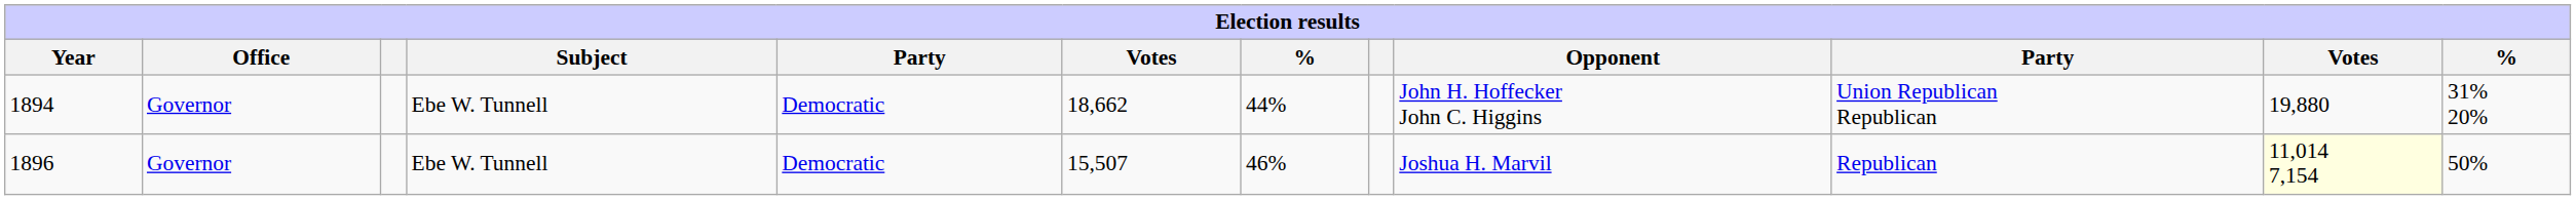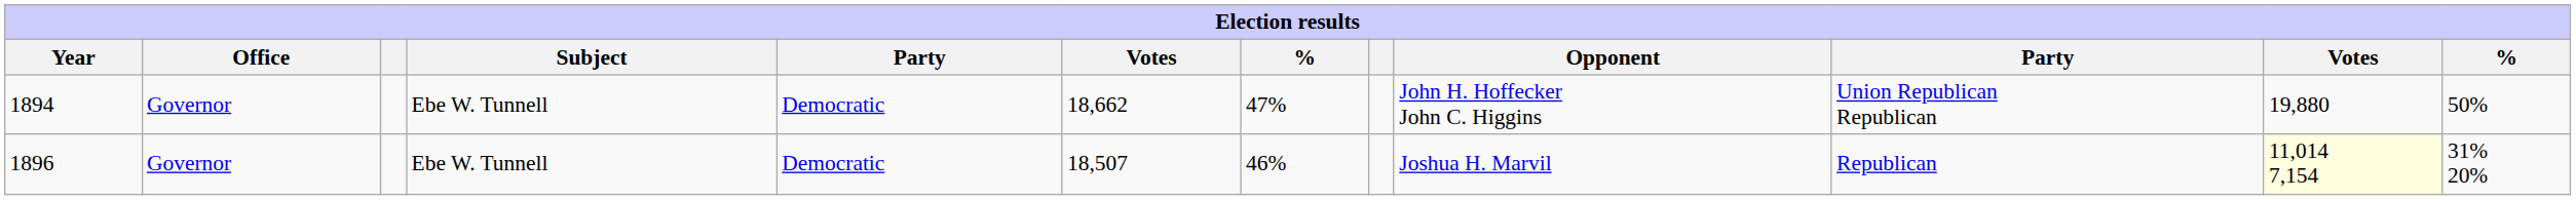1894 | column 7: 44% -> 47%
1894 | column 12: 31% 20% -> 50%
1896 | column 6: 15,507 -> 18,507
1896 | column 12: 50% -> 31% 20%
